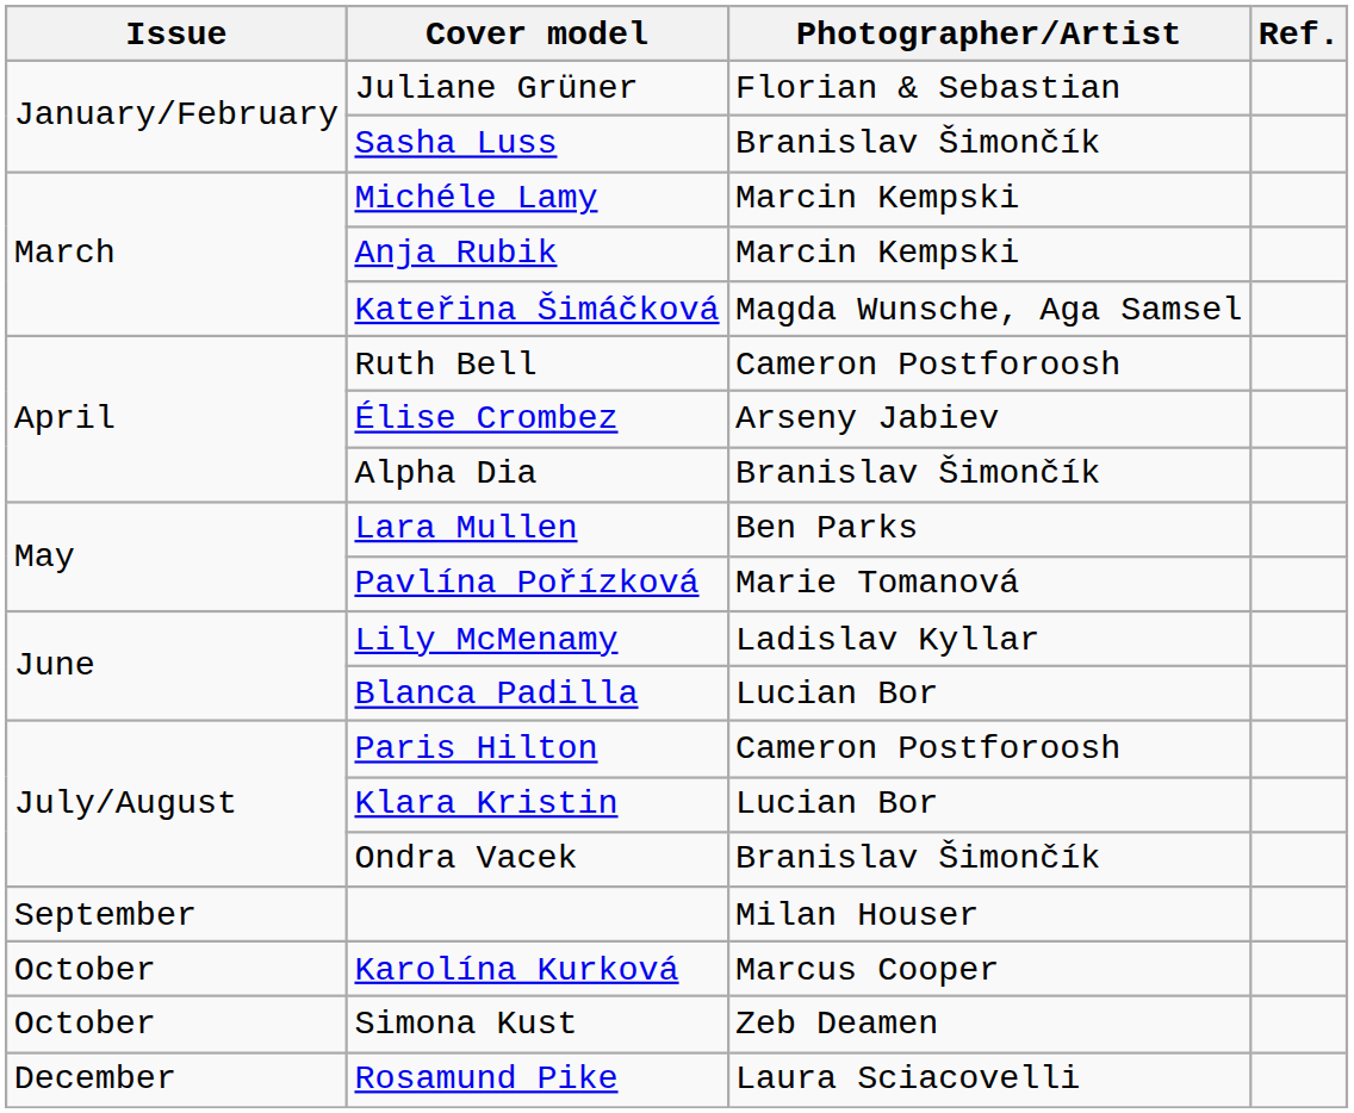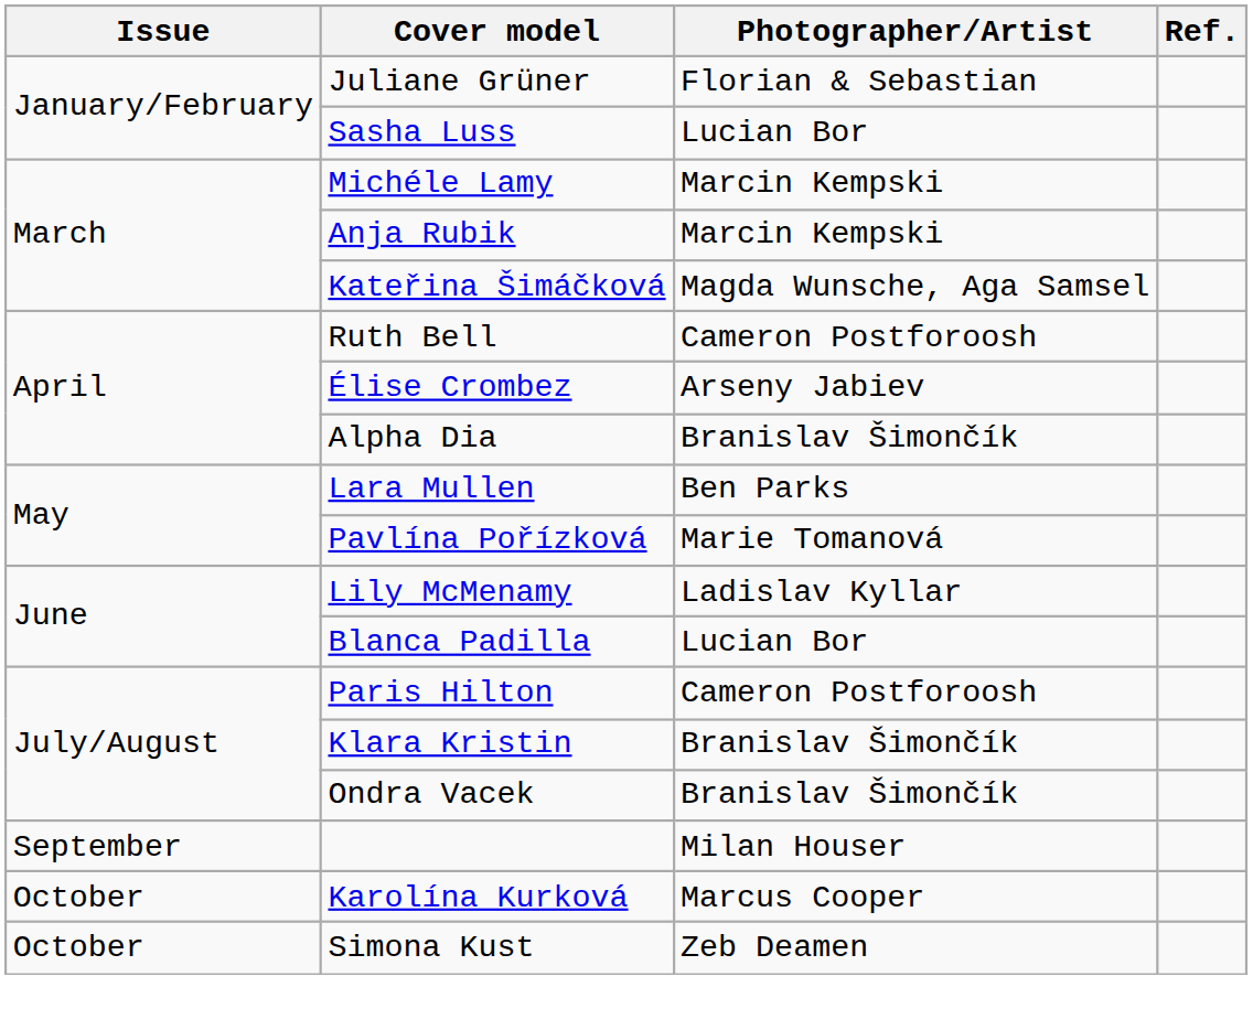Sasha Luss | Photographer/Artist: Branislav Šimončík -> Lucian Bor
Klara Kristin | Photographer/Artist: Lucian Bor -> Branislav Šimončík
- row: December | Rosamund Pike | Laura Sciacovelli
